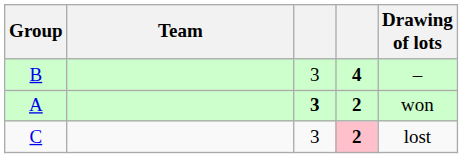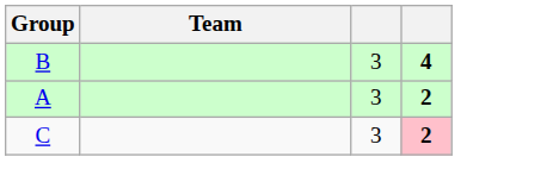- column: Drawing of lots | – | won | lost
A | column 3: bold -> normal
